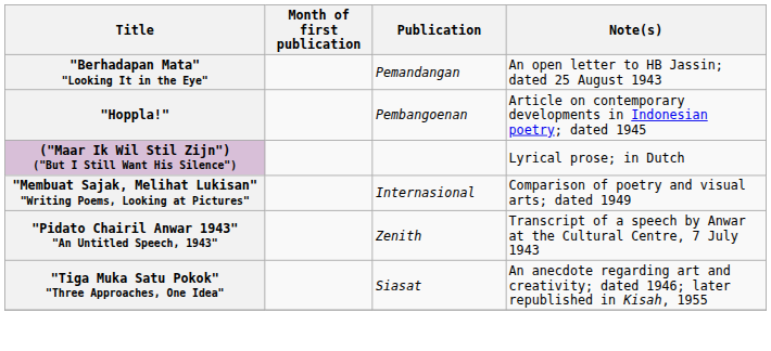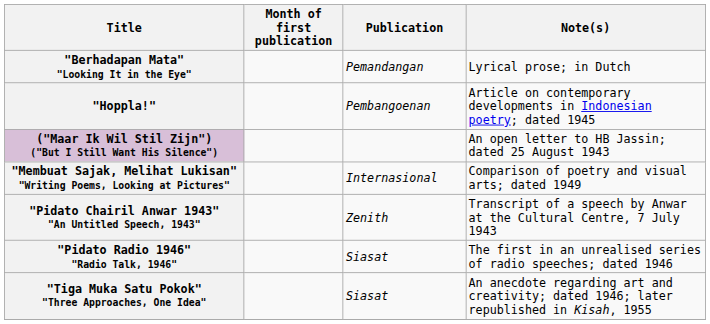"Berhadapan Mata" "Looking It in the Eye" | Note(s): An open letter to HB Jassin; dated 25 August 1943 -> Lyrical prose; in Dutch
("Maar Ik Wil Stil Zijn") ("But I Still Want His Silence") | Note(s): Lyrical prose; in Dutch -> An open letter to HB Jassin; dated 25 August 1943
+ row: "Pidato Radio 1946" "Radio Talk, 1946" | Siasat | The first in an unrealised series of radio speeches; dated 1946
